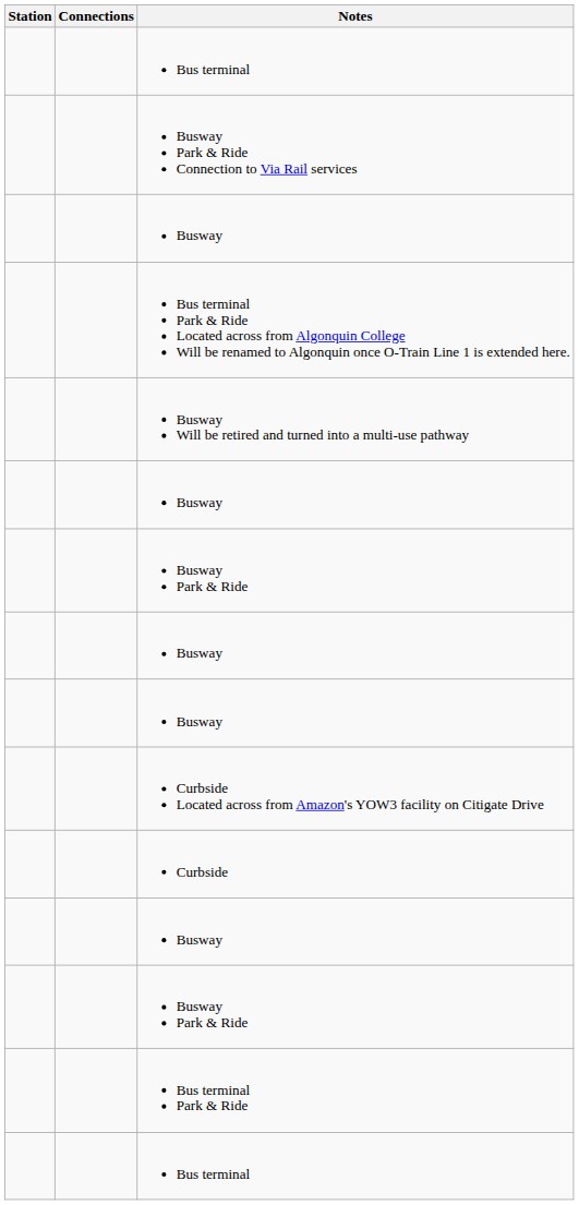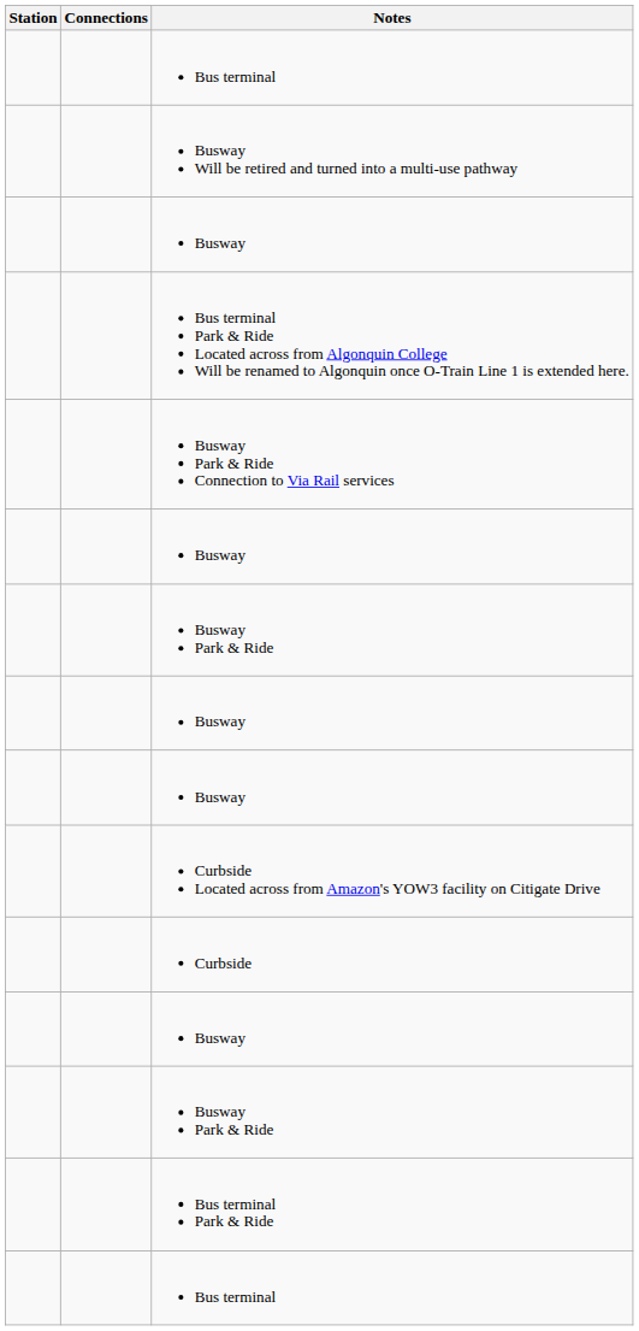rows swapped: Busway Will be retired and turned into a multi-use pathway <-> Busway Park & Ride Connection to Via Rail services
